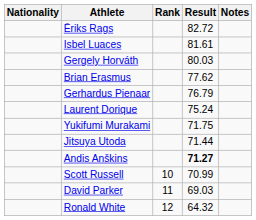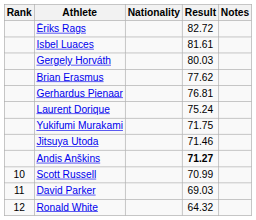columns swapped: Rank <-> Nationality
Gerhardus Pienaar | Result: 76.79 -> 76.81
Jitsuya Utoda | Result: 71.44 -> 71.46
